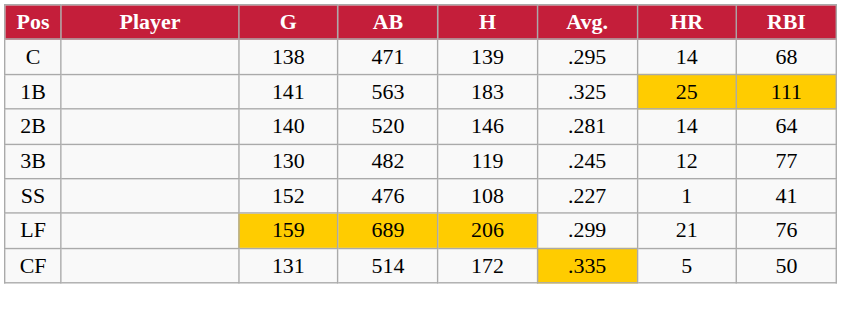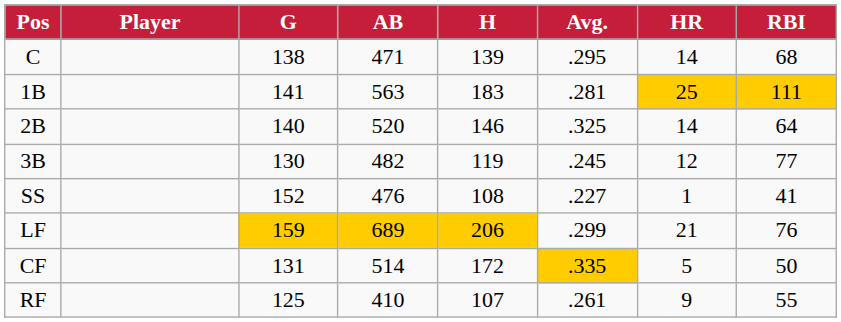1B | Avg.: .325 -> .281
2B | Avg.: .281 -> .325
+ row: RF | 125 | 410 | 107 | .261 | 9 | 55
